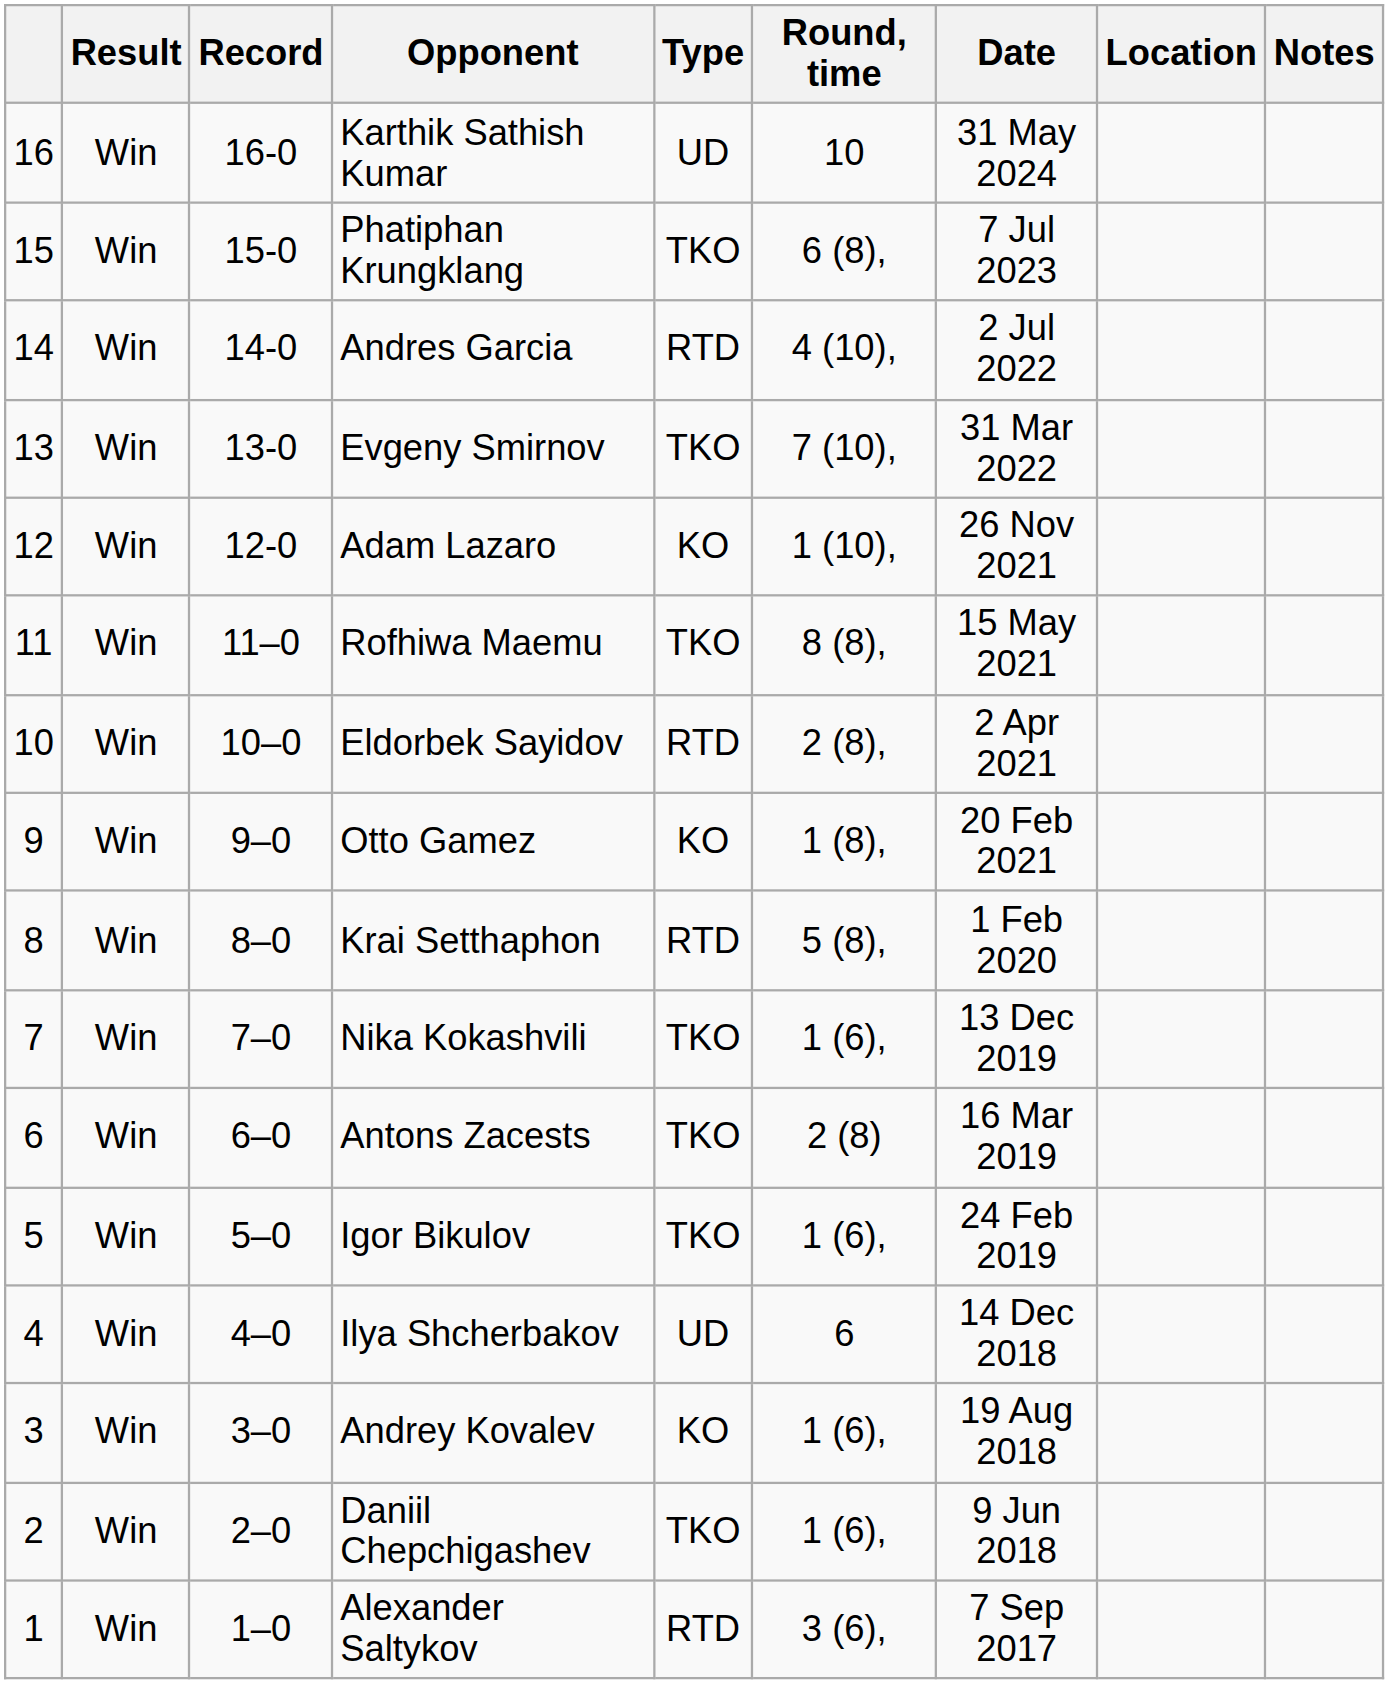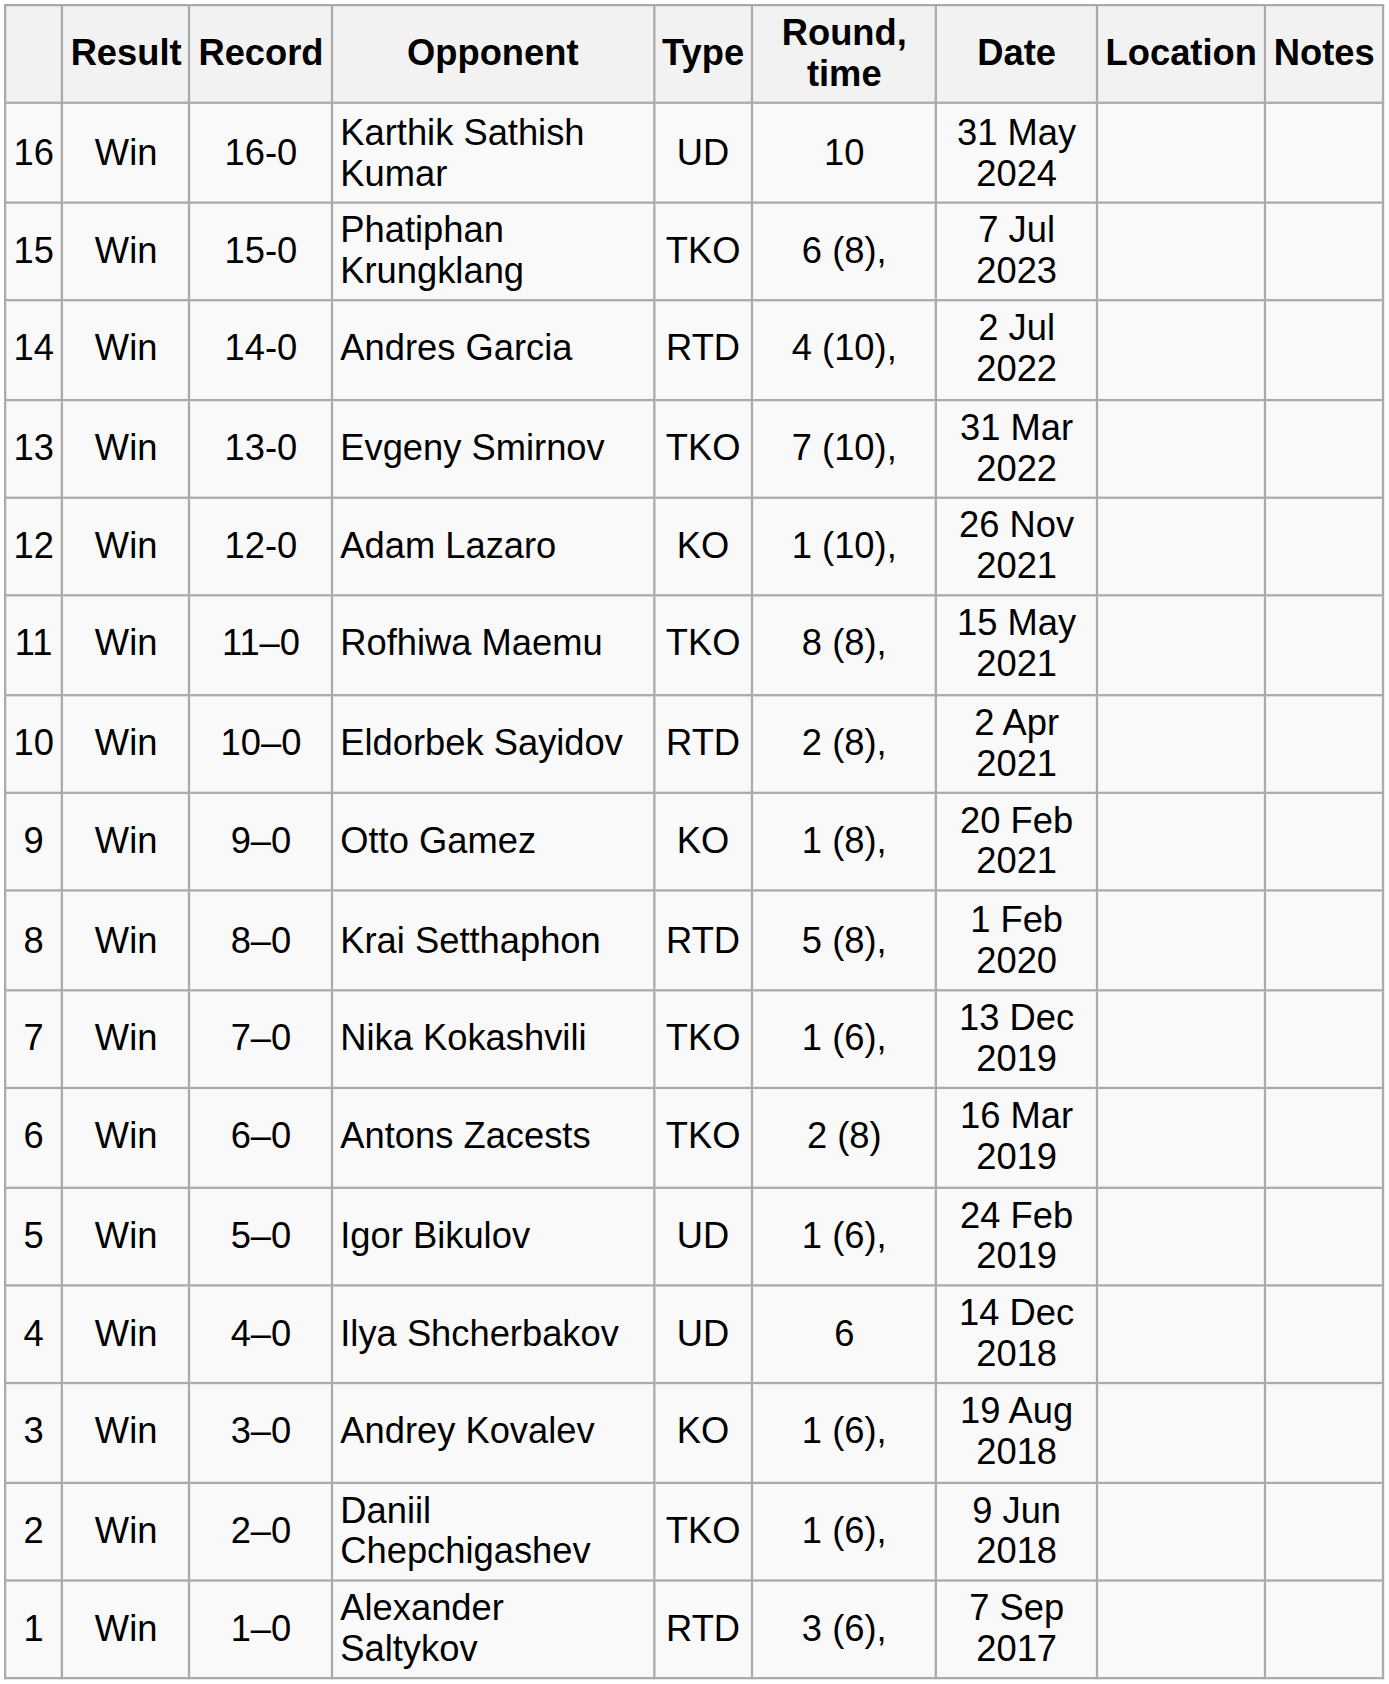Igor Bikulov | Type: TKO -> UD
